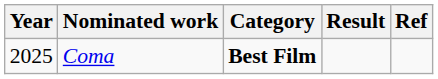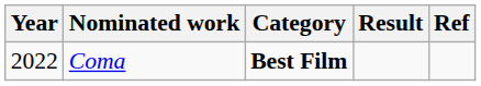Coma | Year: 2025 -> 2022
